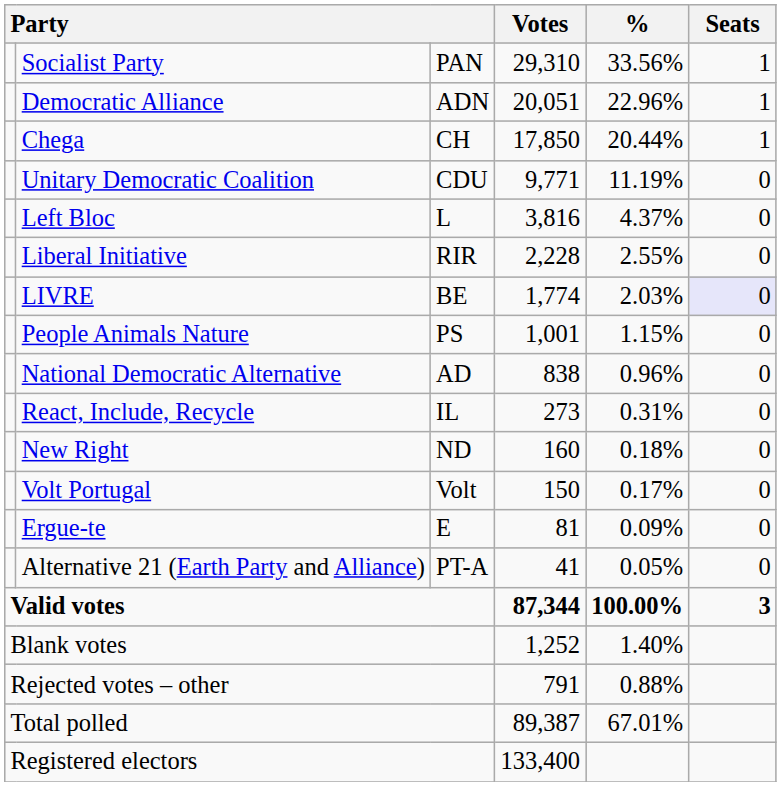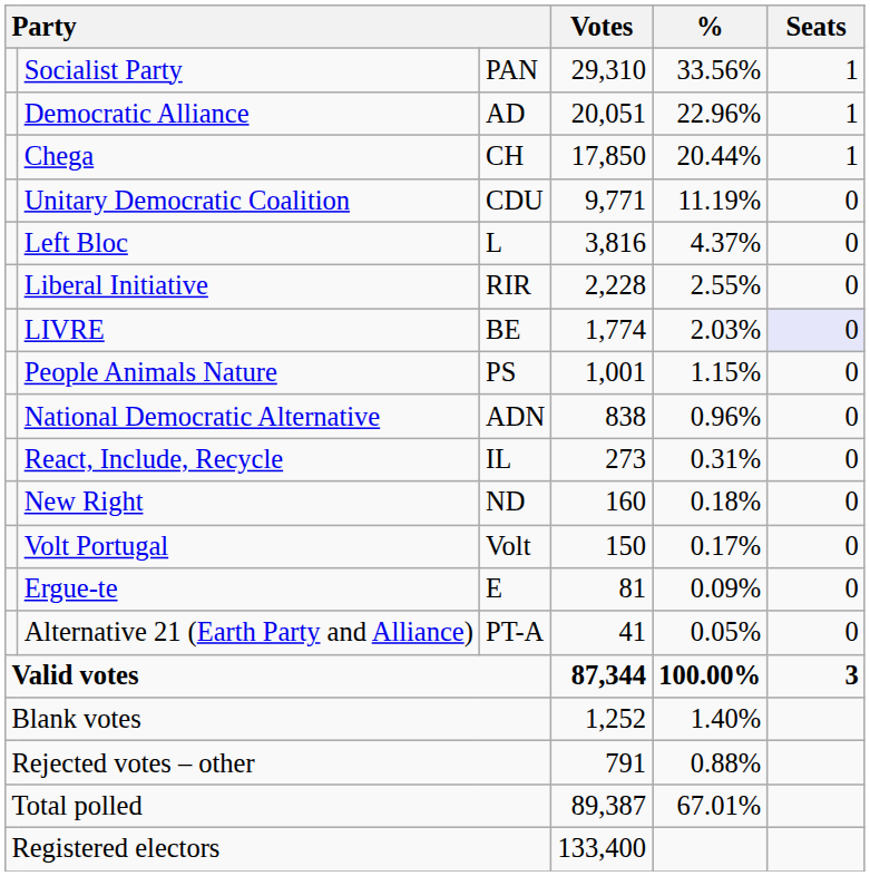Democratic Alliance | column 3: ADN -> AD
National Democratic Alternative | column 3: AD -> ADN
